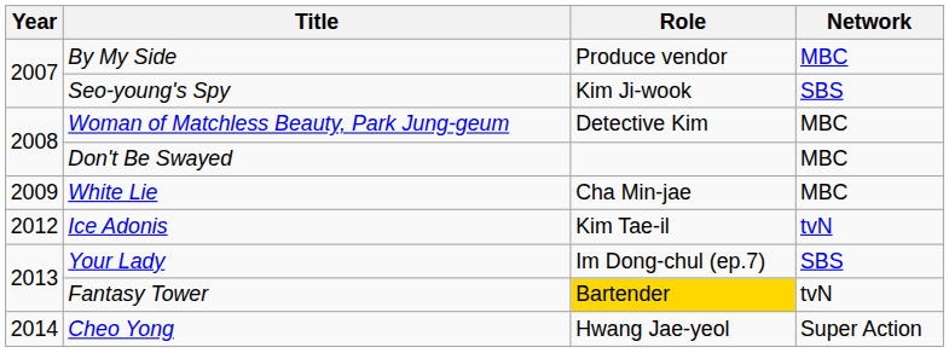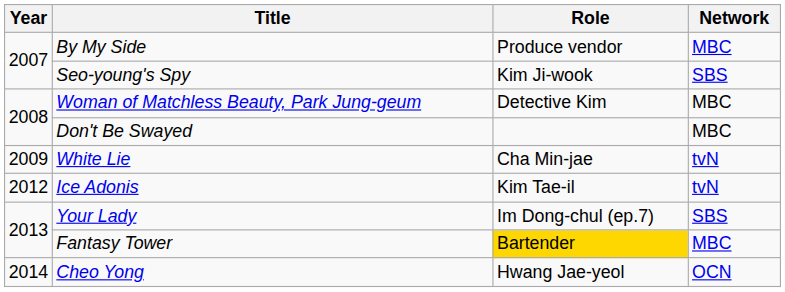White Lie | Network: MBC -> tvN
Fantasy Tower | Network: tvN -> MBC
Cheo Yong | Network: Super Action -> OCN
